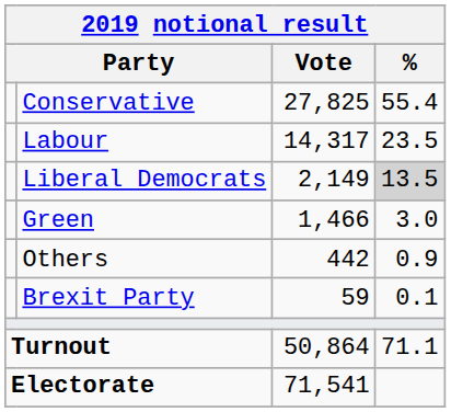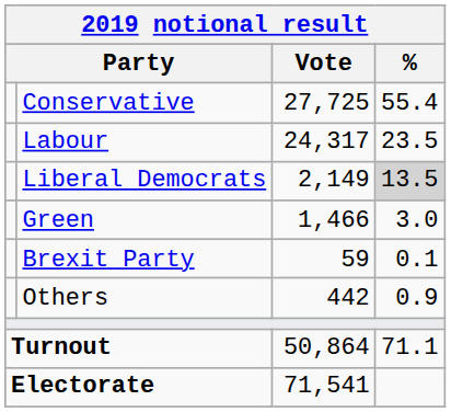Conservative | Vote: 27,825 -> 27,725
Labour | Vote: 14,317 -> 24,317
rows swapped: Others <-> Brexit Party
